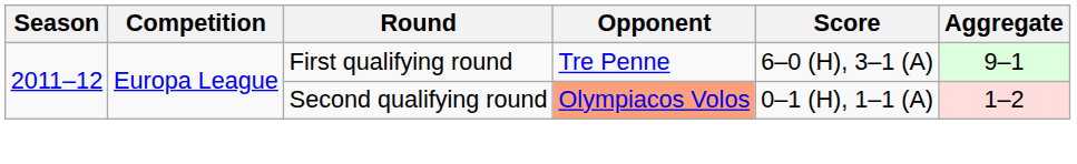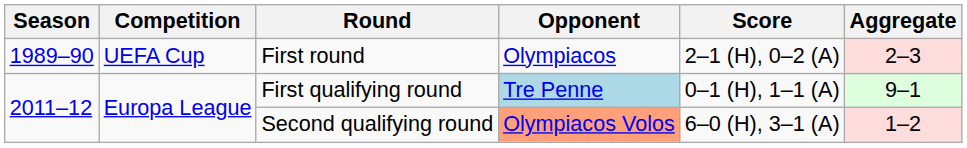+ row: 1989–90 | UEFA Cup | First round | Olympiacos | 2–1 (H), 0–2 (A) | 2–3
First qualifying round | Opponent: no background -> lightblue background
First qualifying round | Score: 6–0 (H), 3–1 (A) -> 0–1 (H), 1–1 (A)
Second qualifying round | Score: 0–1 (H), 1–1 (A) -> 6–0 (H), 3–1 (A)
